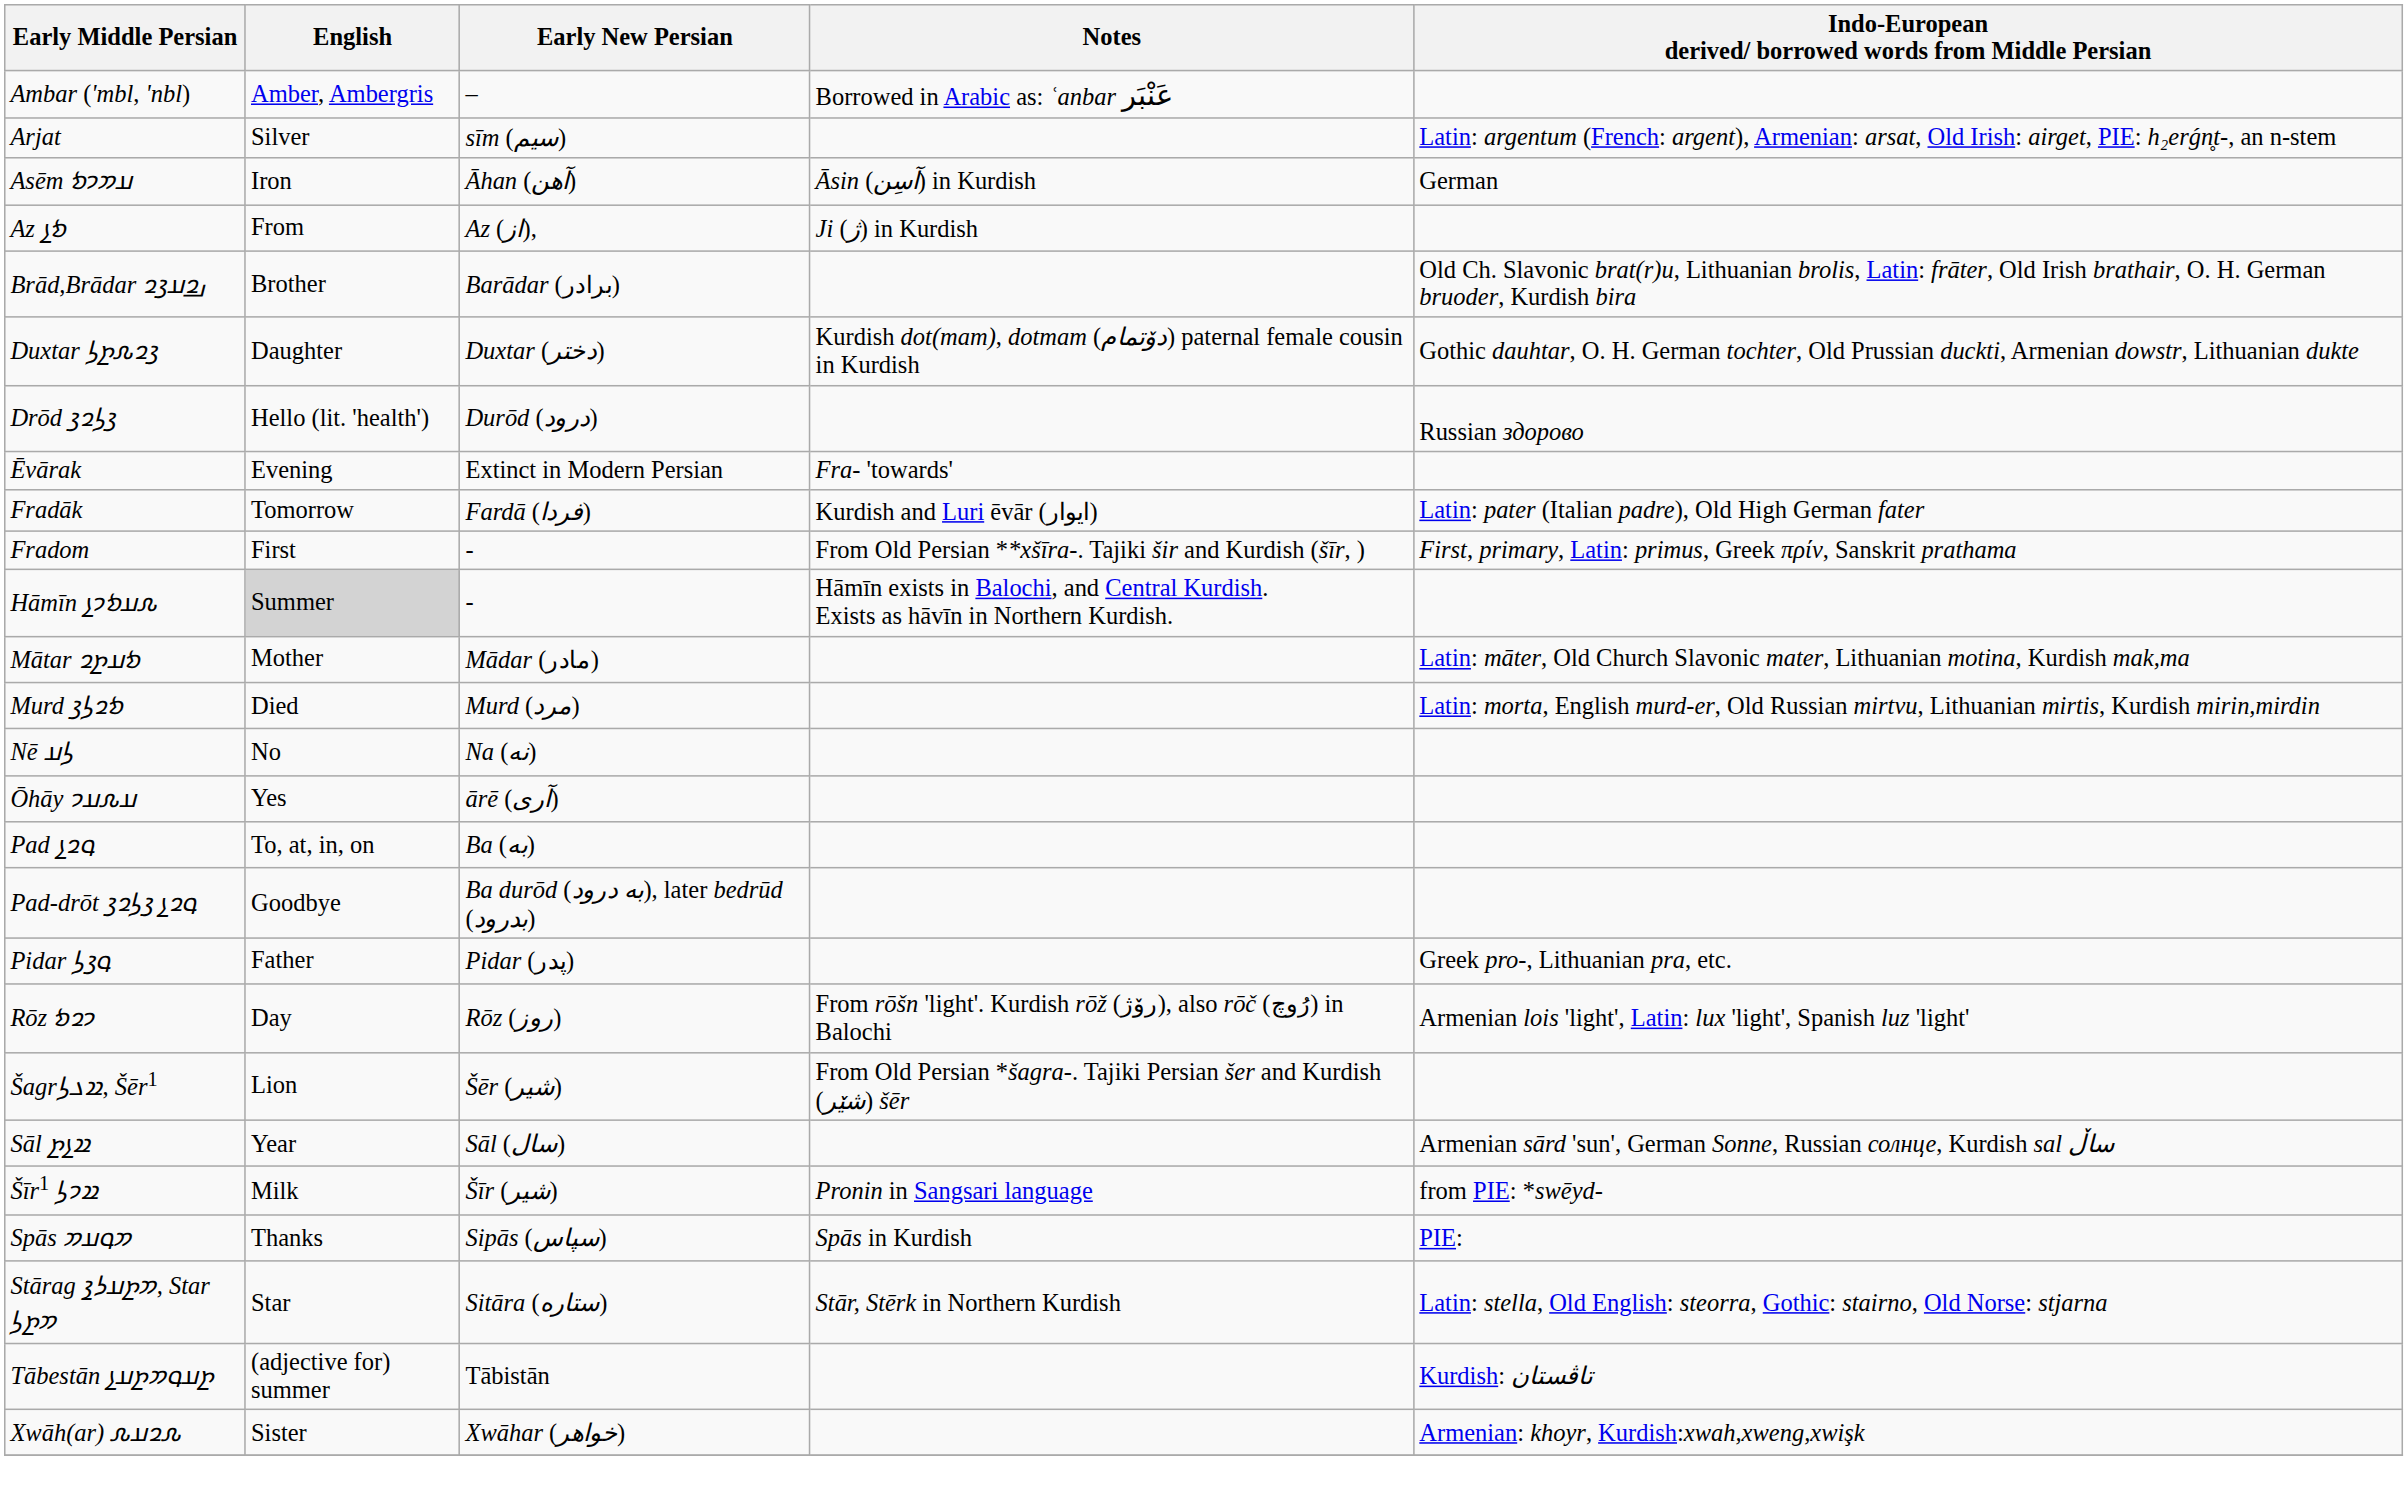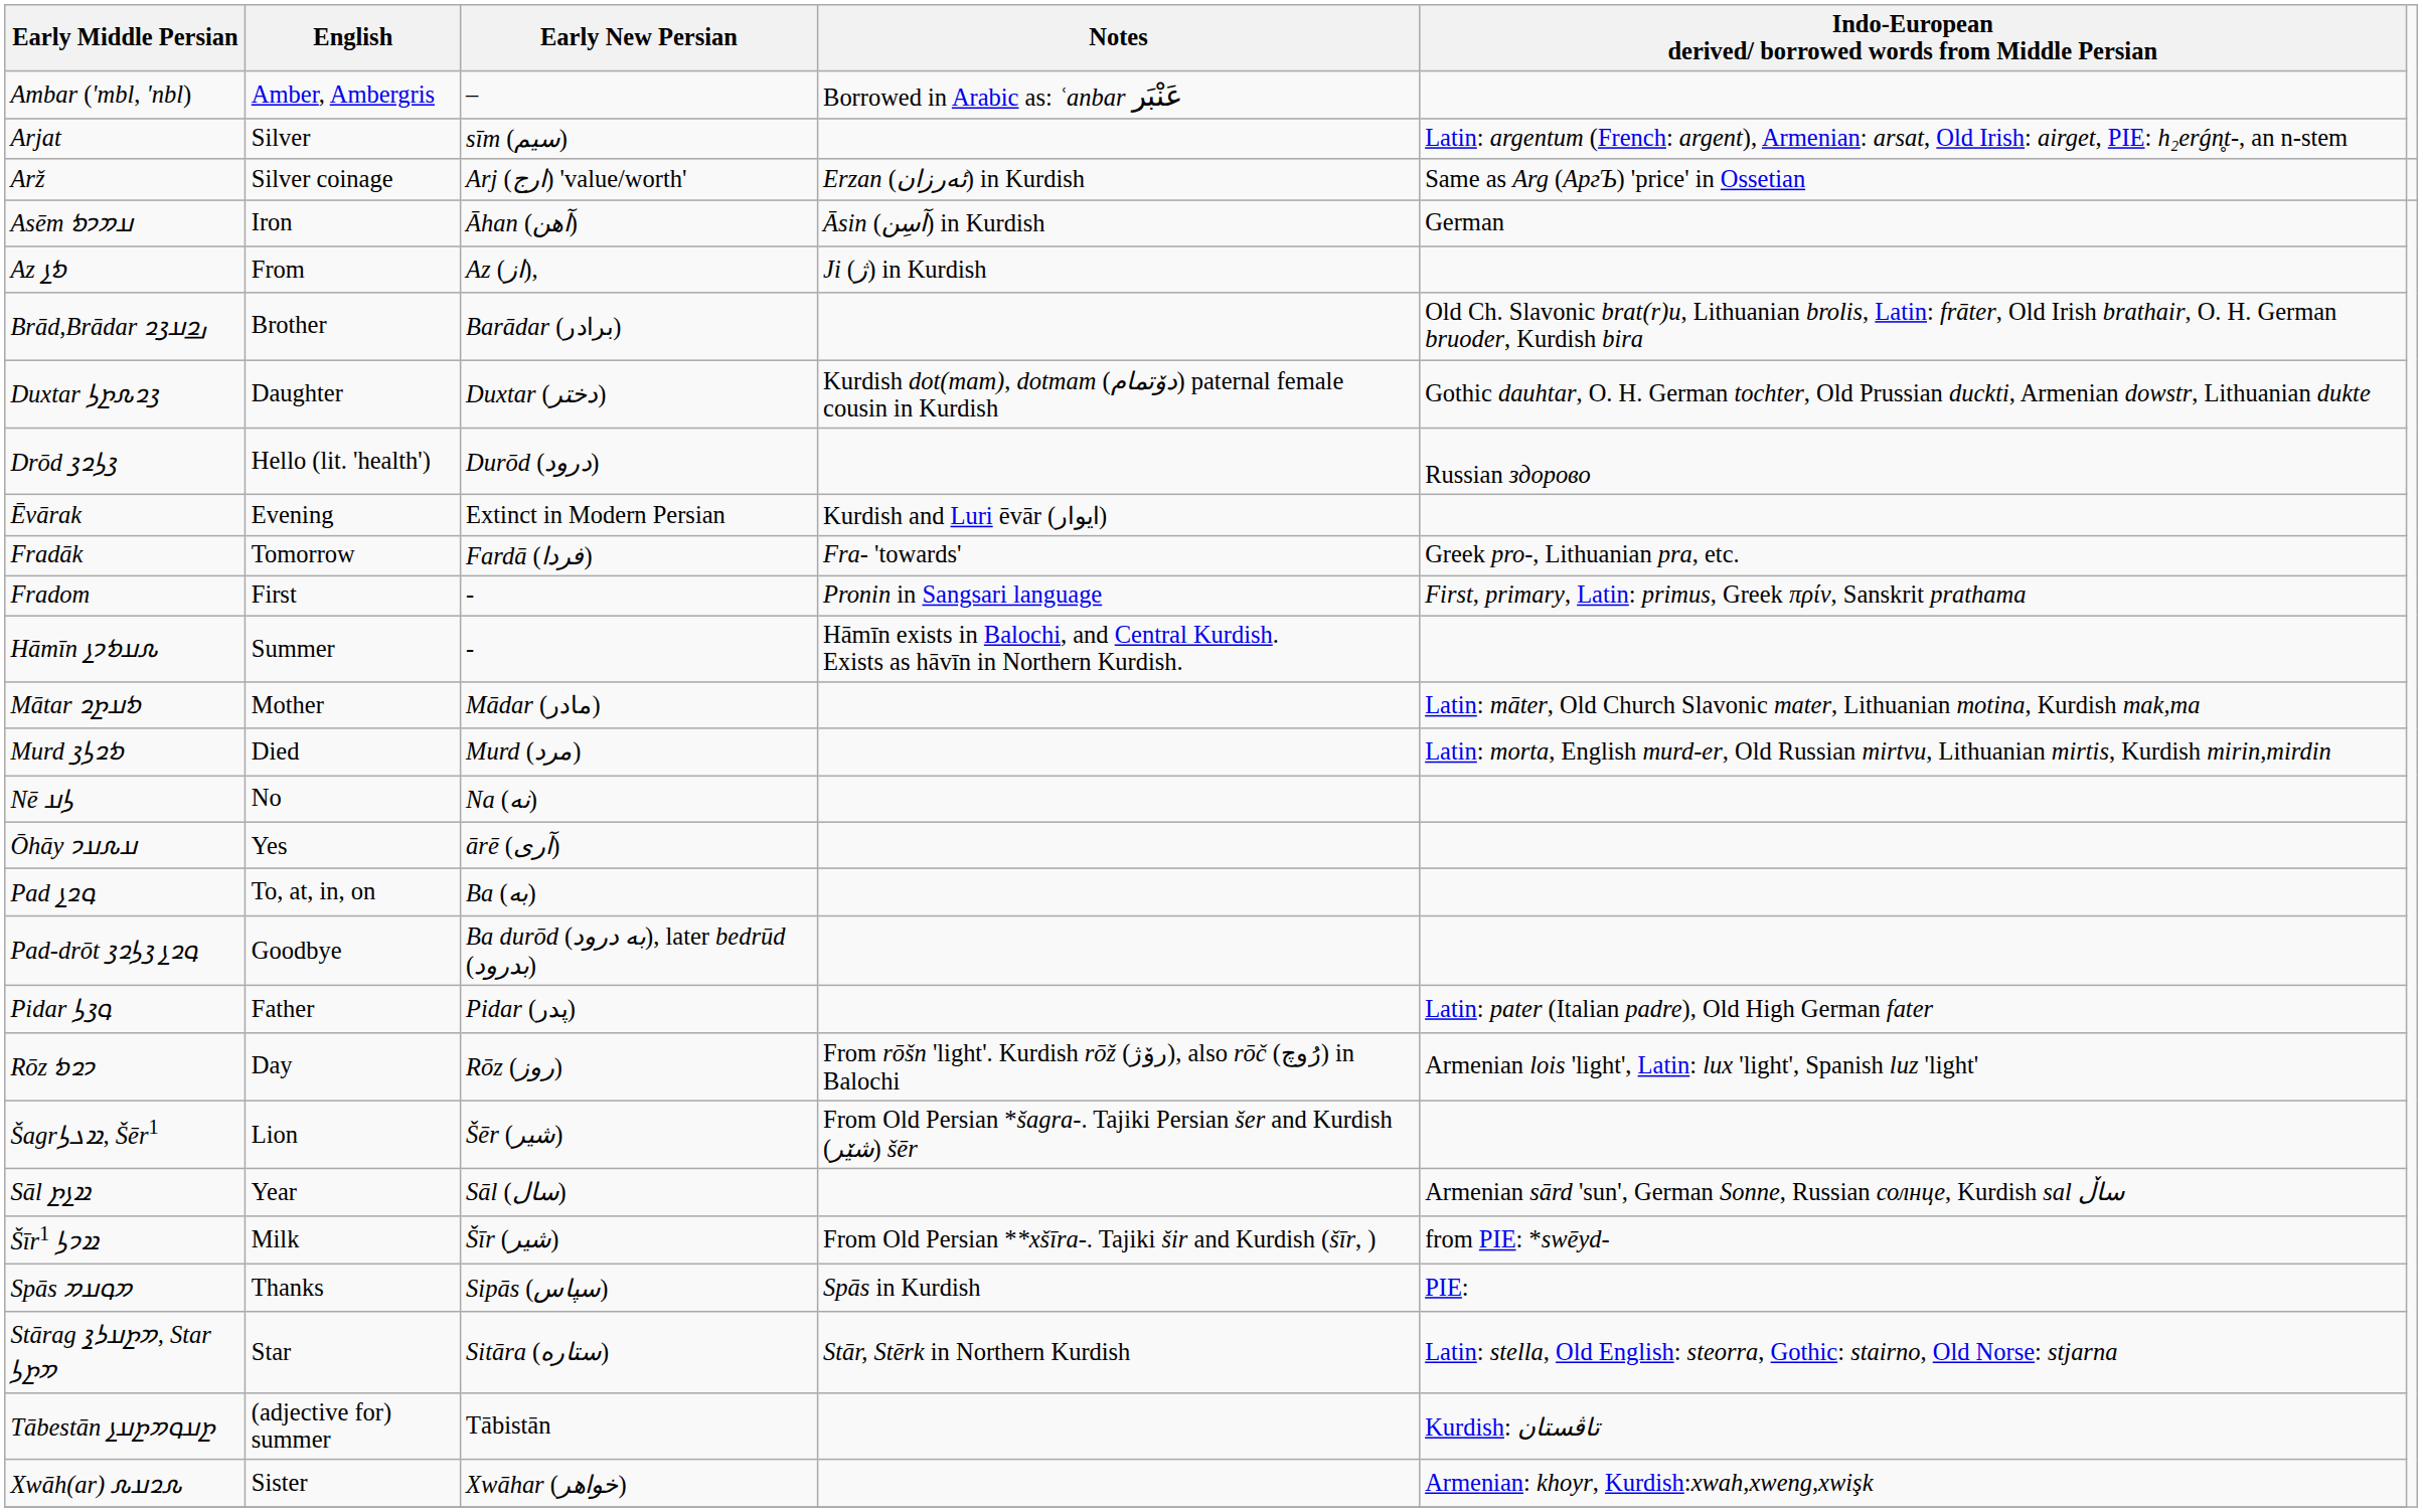+ row: Arž | Silver coinage | Arj (ارج) 'value/worth' | Erzan (ئەرزان) in Kurdish | Same as Arg (АргЪ) 'price' in Ossetian
Ēvārak | Notes: Fra- 'towards' -> Kurdish and Luri ēvār (ایوار)
Fradāk | Notes: Kurdish and Luri ēvār (ایوار) -> Fra- 'towards'
Fradāk | Indo-European derived/ borrowed words from Middle Persian: Latin: pater (Italian padre), Old High German fater -> Greek pro-, Lithuanian pra, etc.
Fradom | Notes: From Old Persian **xšīra-. Tajiki šir and Kurdish (šīr, ) -> Pronin in Sangsari language
Hāmīn 𐭧𐭠𐭬𐭩𐭭 | English: lightgrey background -> no background
Pidar 𐭯𐭣𐭫 | Indo-European derived/ borrowed words from Middle Persian: Greek pro-, Lithuanian pra, etc. -> Latin: pater (Italian padre), Old High German fater
Šīr𐭱𐭩𐭫 1 | Notes: Pronin in Sangsari language -> From Old Persian **xšīra-. Tajiki šir and Kurdish (šīr, )
